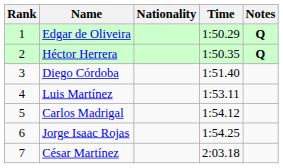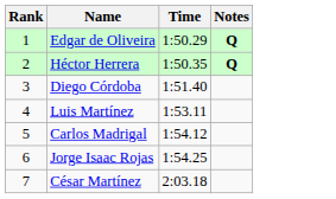- column: Nationality
